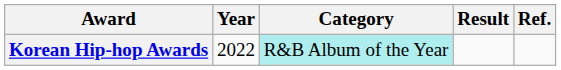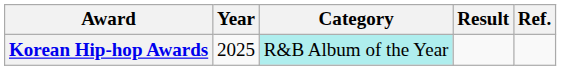Korean Hip-hop Awards | Year: 2022 -> 2025
